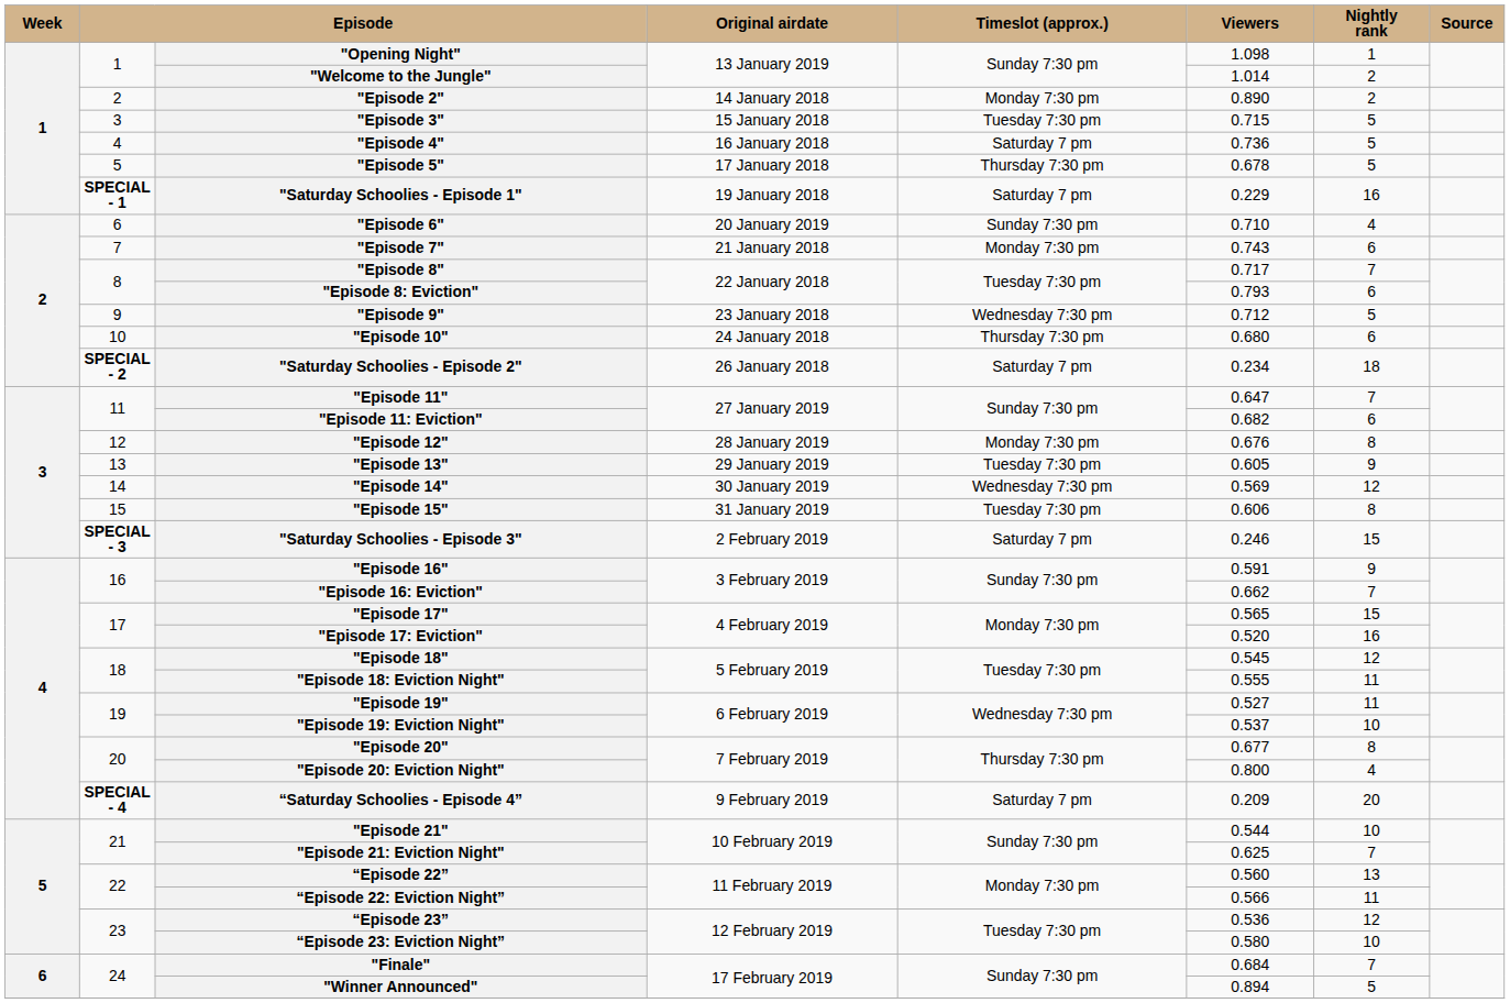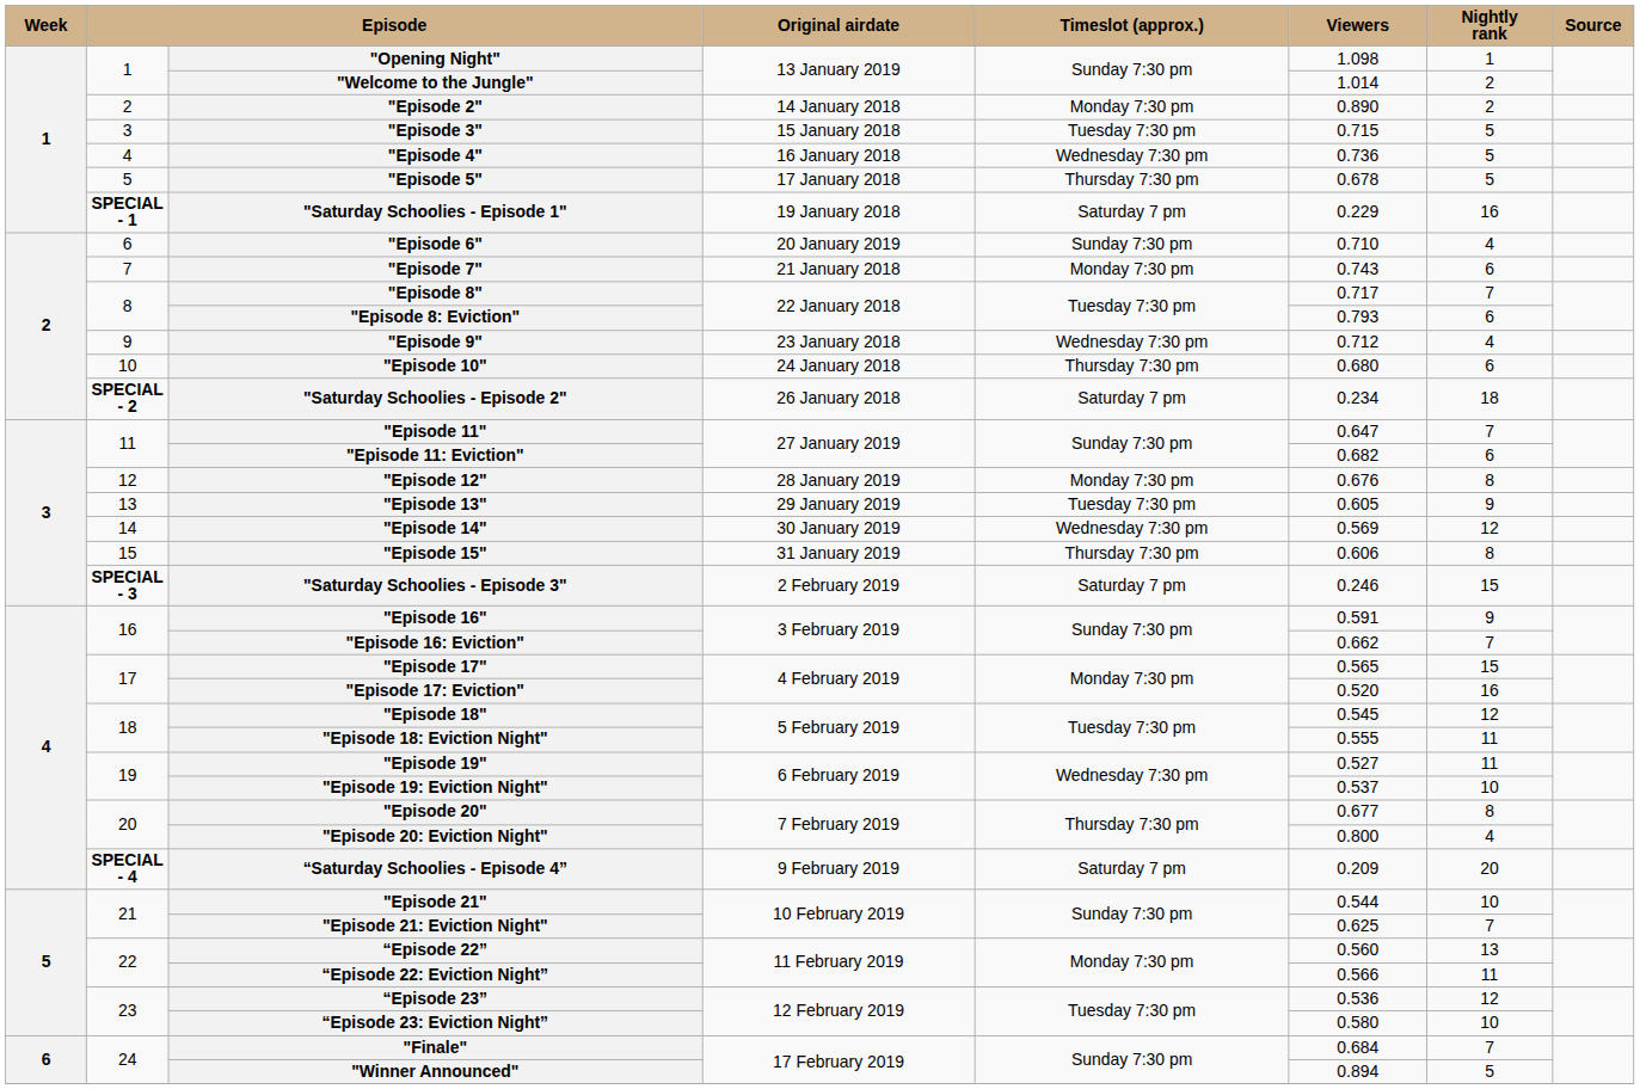"Episode 4" | Timeslot (approx.): Saturday 7 pm -> Wednesday 7:30 pm
"Episode 9" | Nightly rank: 5 -> 4
"Episode 15" | Timeslot (approx.): Tuesday 7:30 pm -> Thursday 7:30 pm
